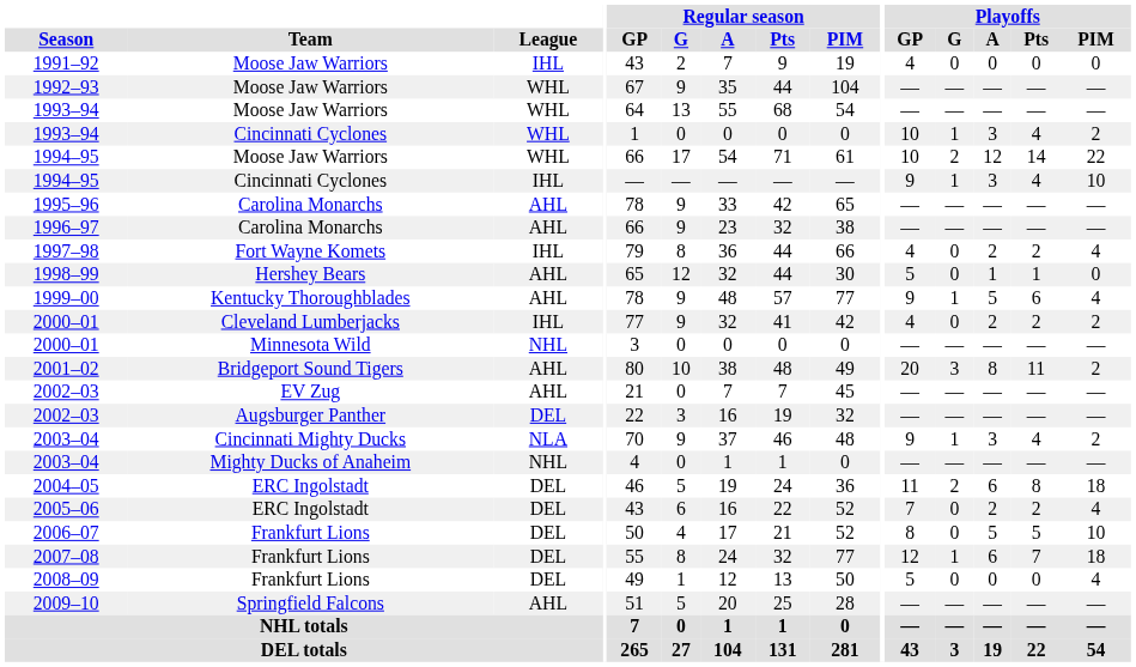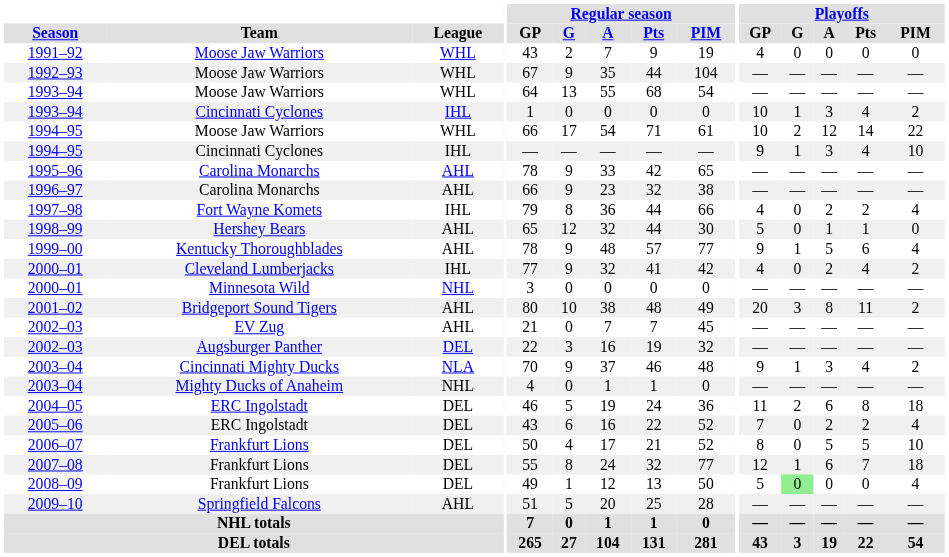1991–92 | League: IHL -> WHL
1993–94 / Cincinnati Cyclones | League: WHL -> IHL
2000–01 / Cleveland Lumberjacks | Playoffs / Pts: 2 -> 4
2008–09 | Playoffs / G: no background -> lightgreen background
